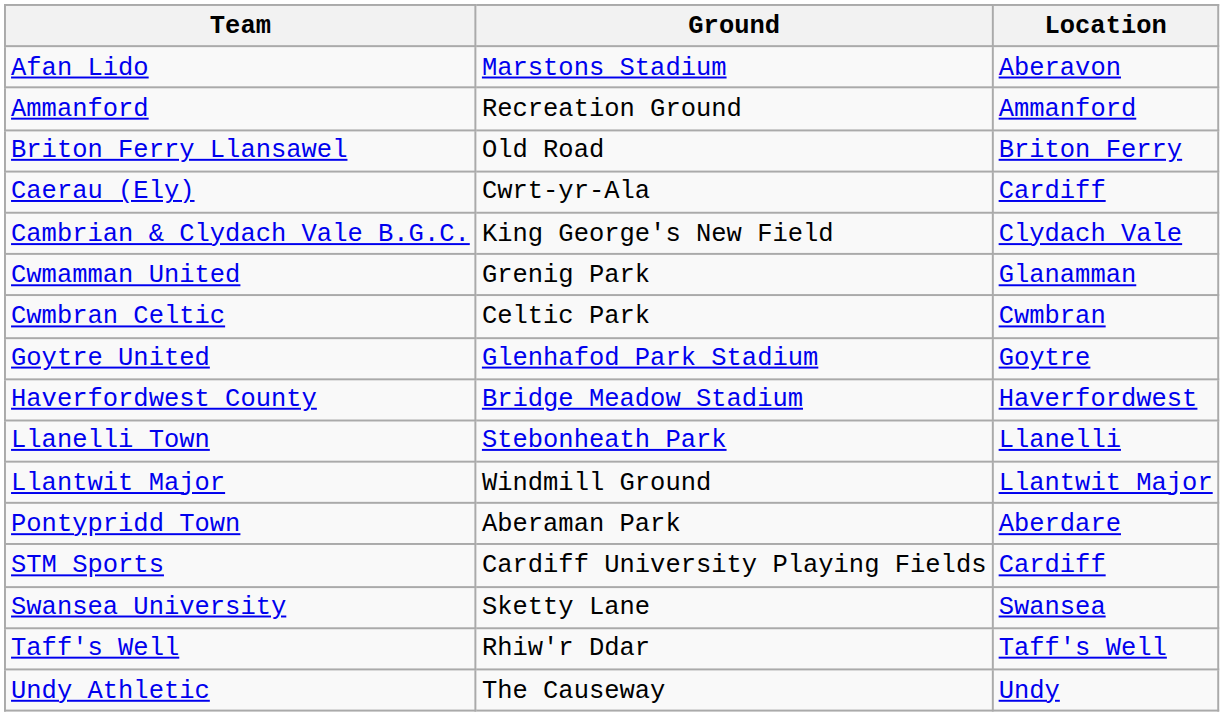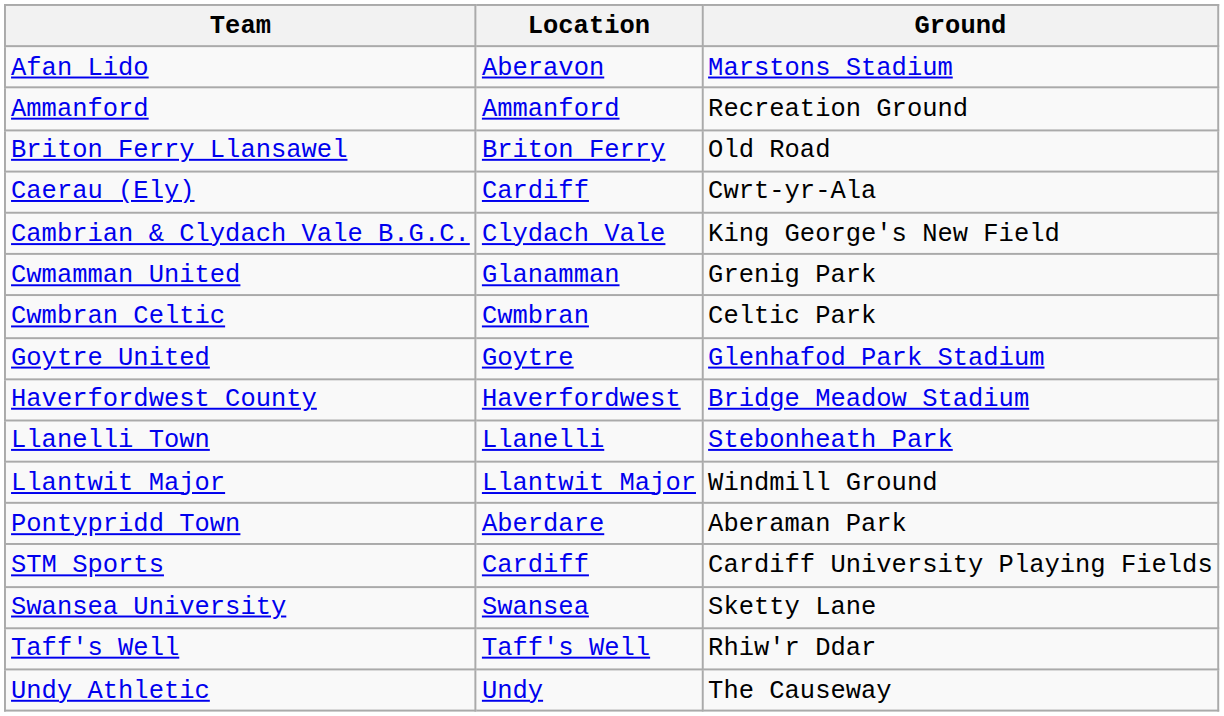columns swapped: Location <-> Ground
